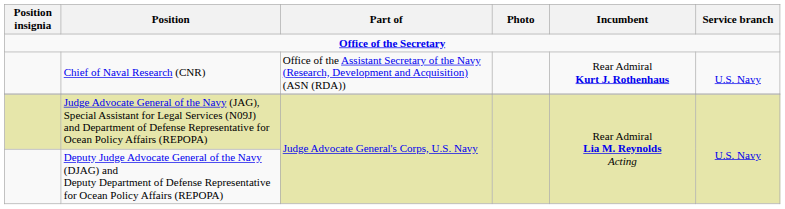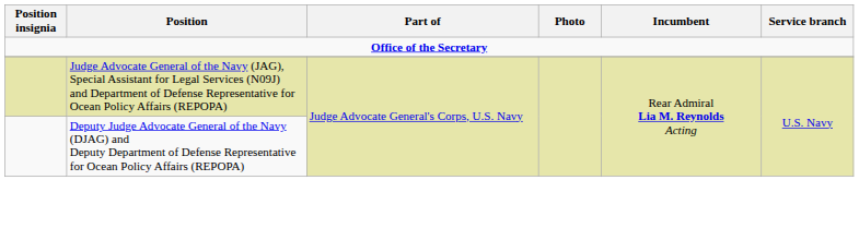- row: Chief of Naval Research (CNR) | Office of the Assistant Secretary of the Navy (Research, Development and Acquisition) (ASN (RDA)) | Rear Admiral Kurt J. Rothenhaus | U.S. Navy
